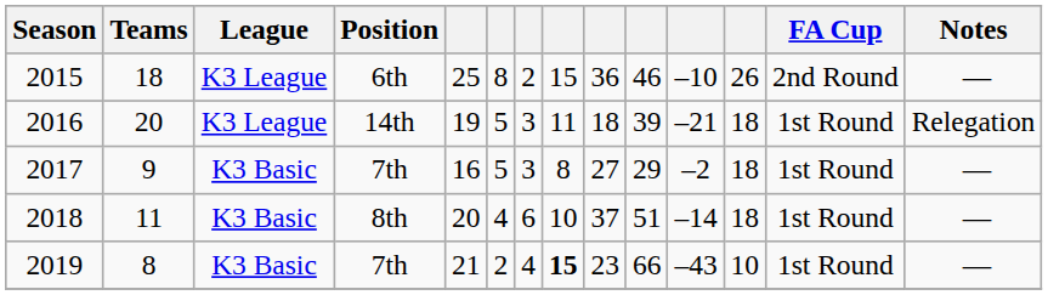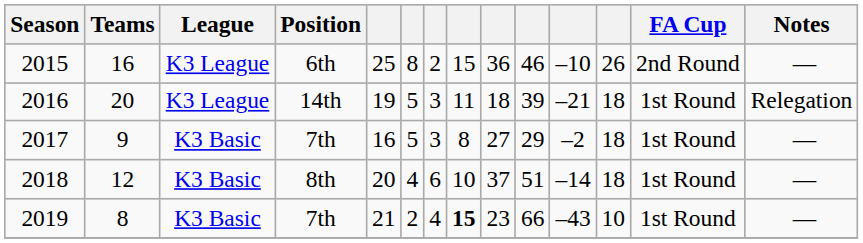2015 | Teams: 18 -> 16
2018 | Teams: 11 -> 12
